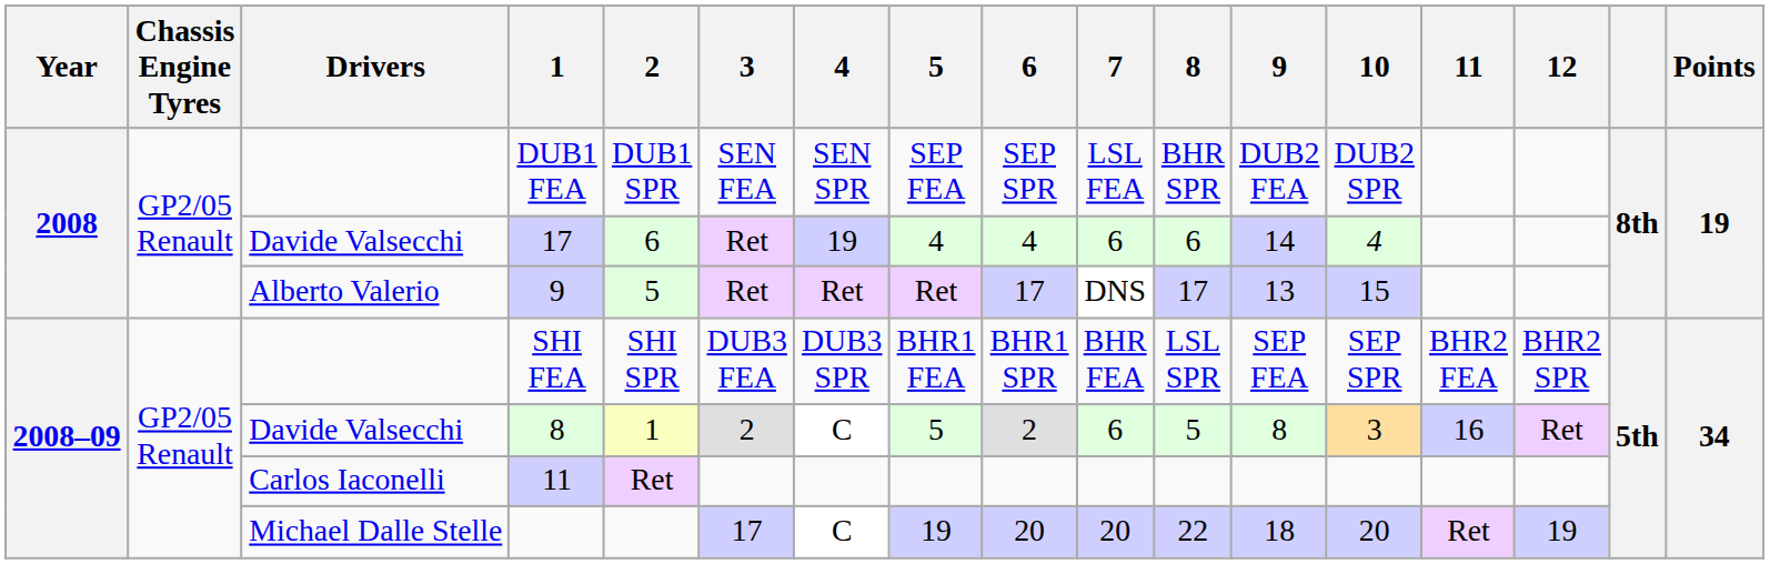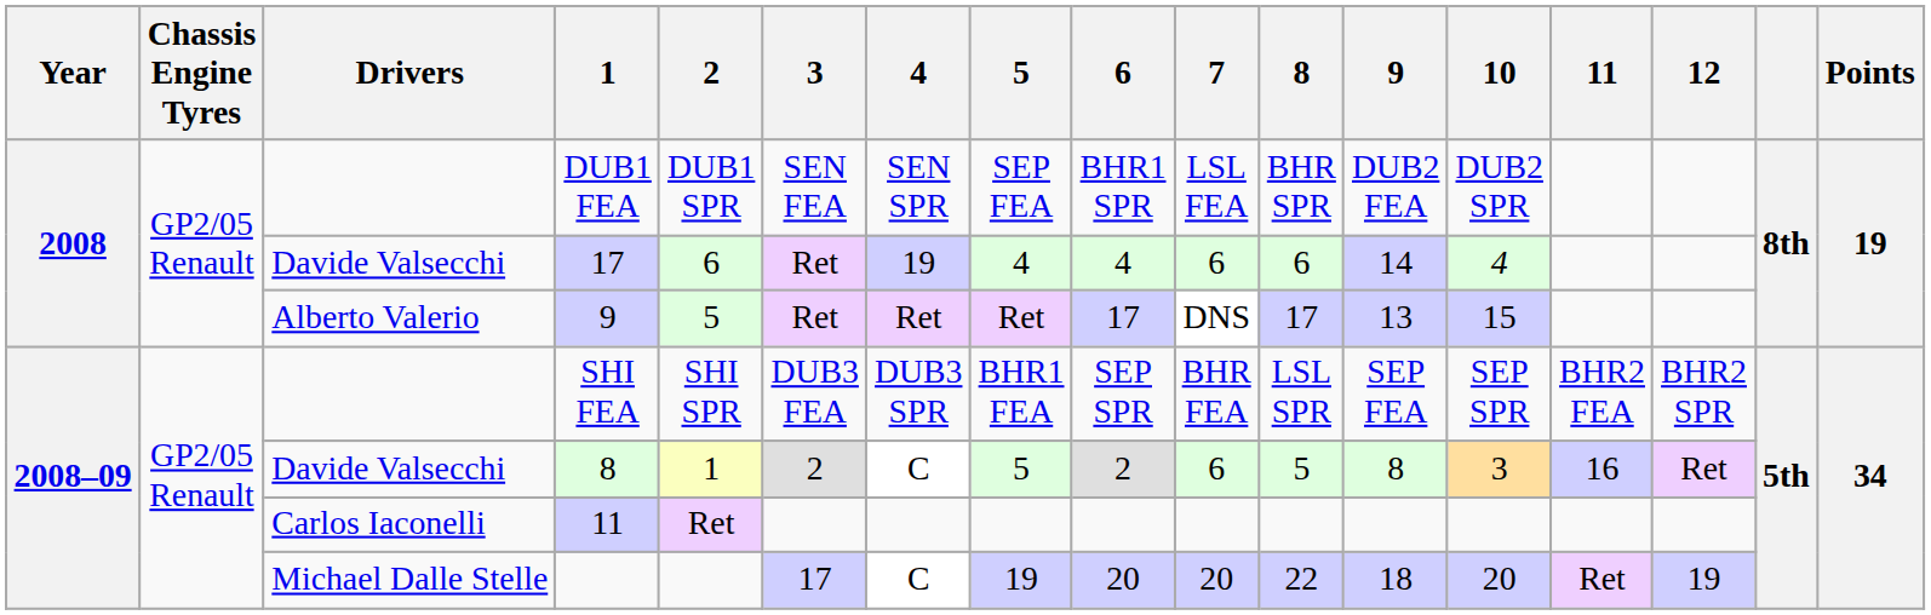DUB1 FEA | 6: SEP SPR -> BHR1 SPR
SHI FEA | 6: BHR1 SPR -> SEP SPR
